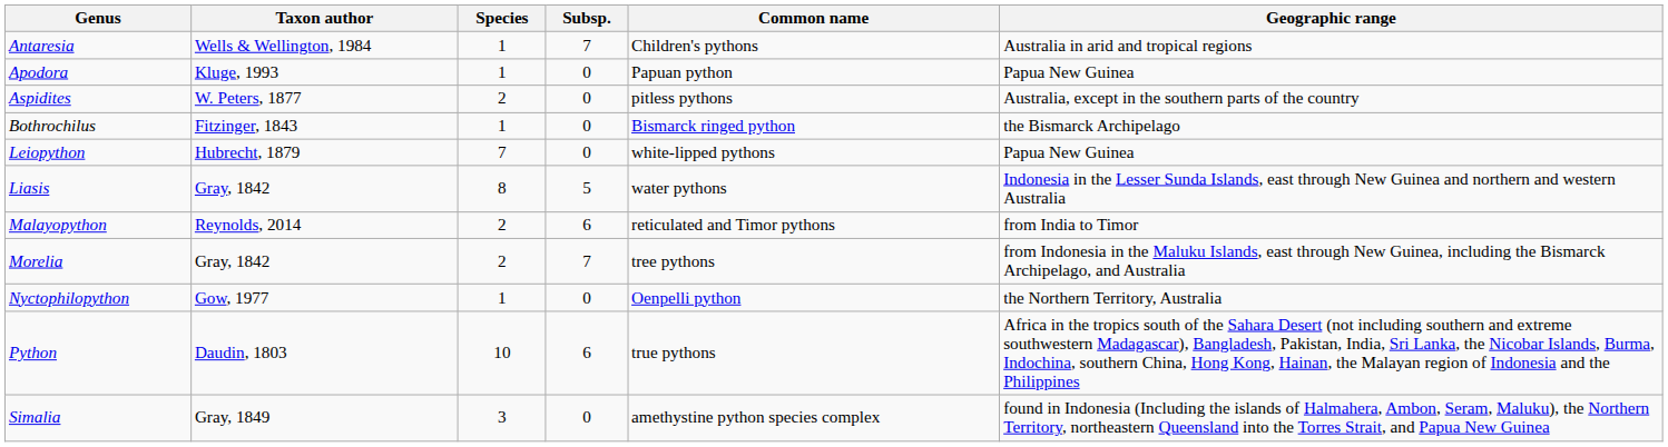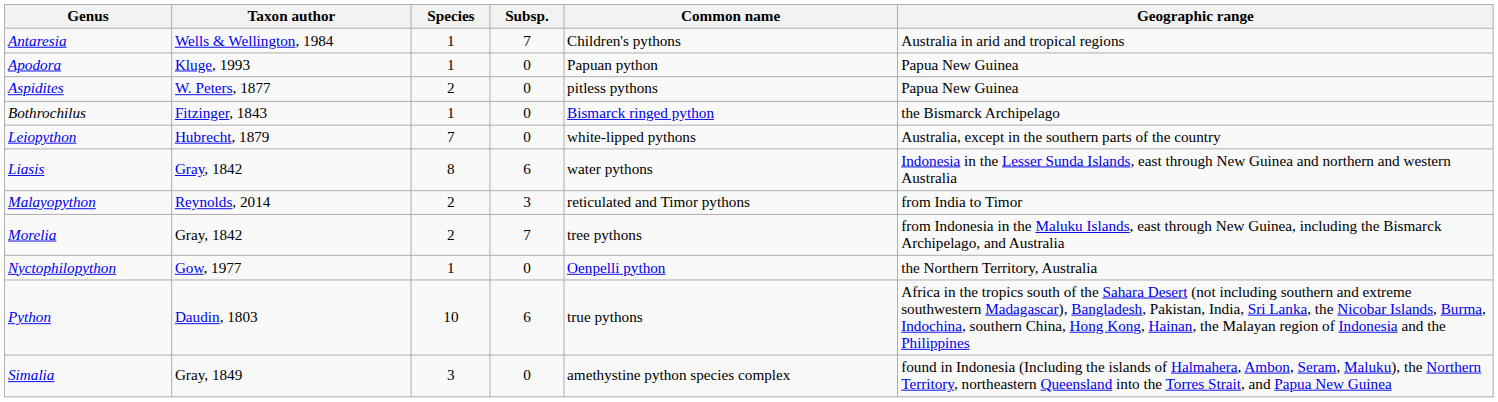Aspidites | Geographic range: Australia, except in the southern parts of the country -> Papua New Guinea
Leiopython | Geographic range: Papua New Guinea -> Australia, except in the southern parts of the country
Liasis | Subsp.: 5 -> 6
Malayopython | Subsp.: 6 -> 3
